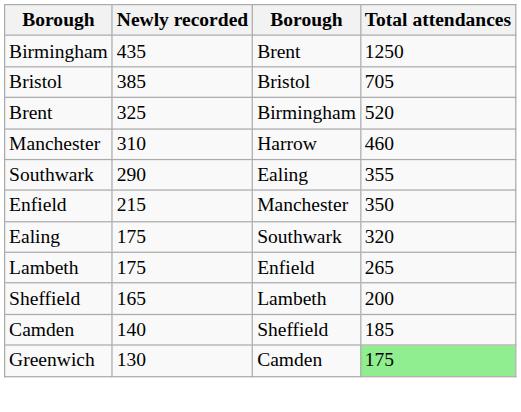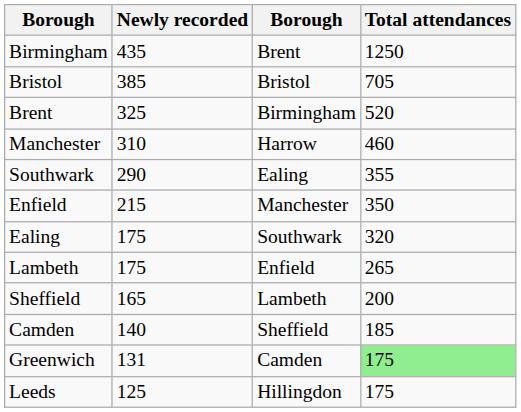Greenwich | Newly recorded: 130 -> 131
+ row: Leeds | 125 | Hillingdon | 175
